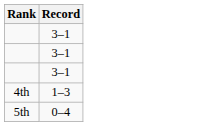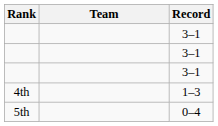+ column: Team
